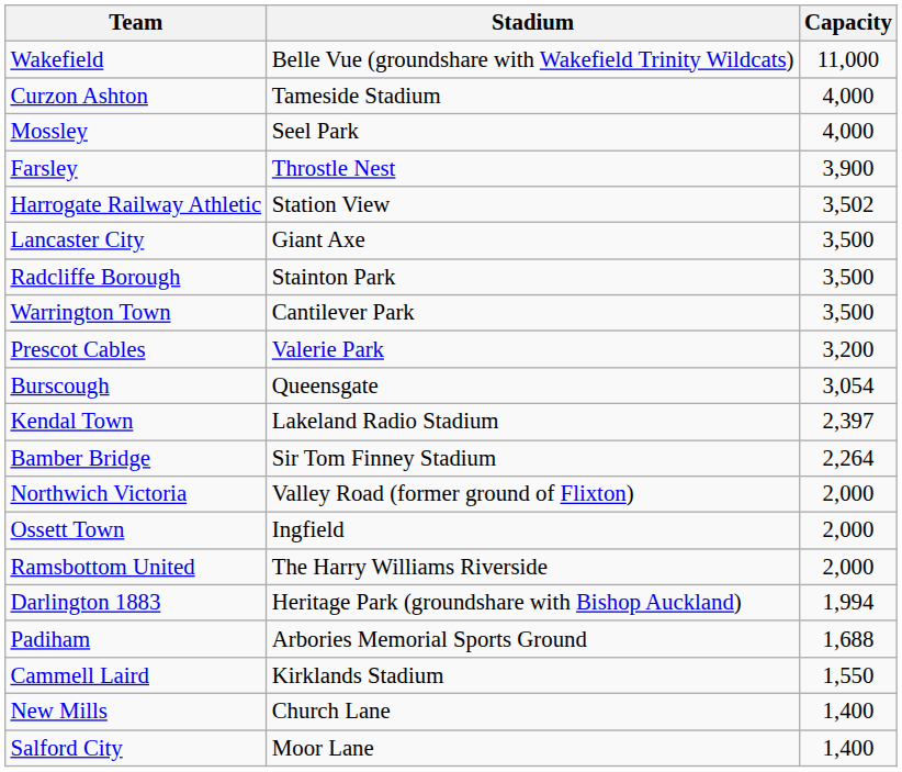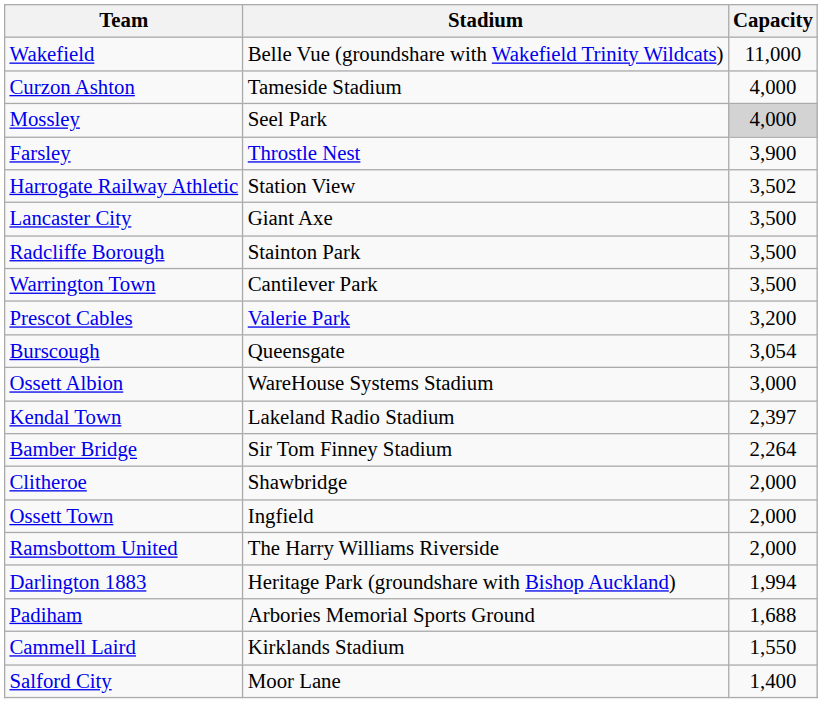Mossley | Capacity: no background -> lightgrey background
+ row: Ossett Albion | WareHouse Systems Stadium | 3,000
+ row: Clitheroe | Shawbridge | 2,000
- row: Northwich Victoria | Valley Road (former ground of Flixton) | 2,000
- row: New Mills | Church Lane | 1,400
